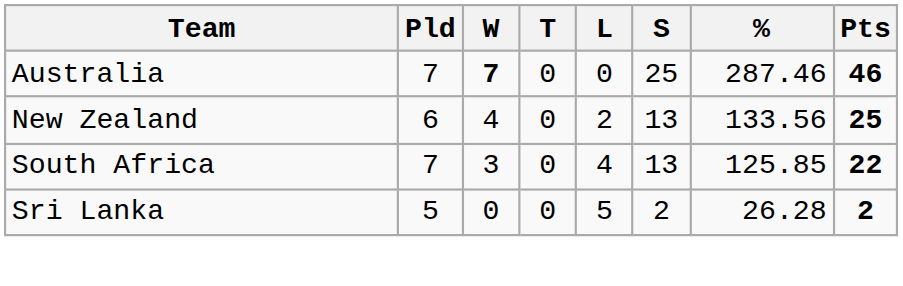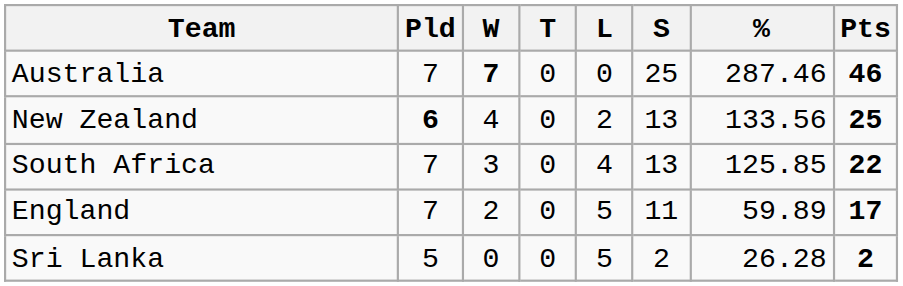New Zealand | Pld: normal -> bold
+ row: England | 7 | 2 | 0 | 5 | 11 | 59.89 | 17
